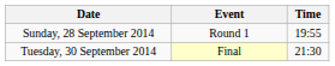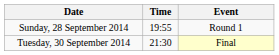columns swapped: Time <-> Event
